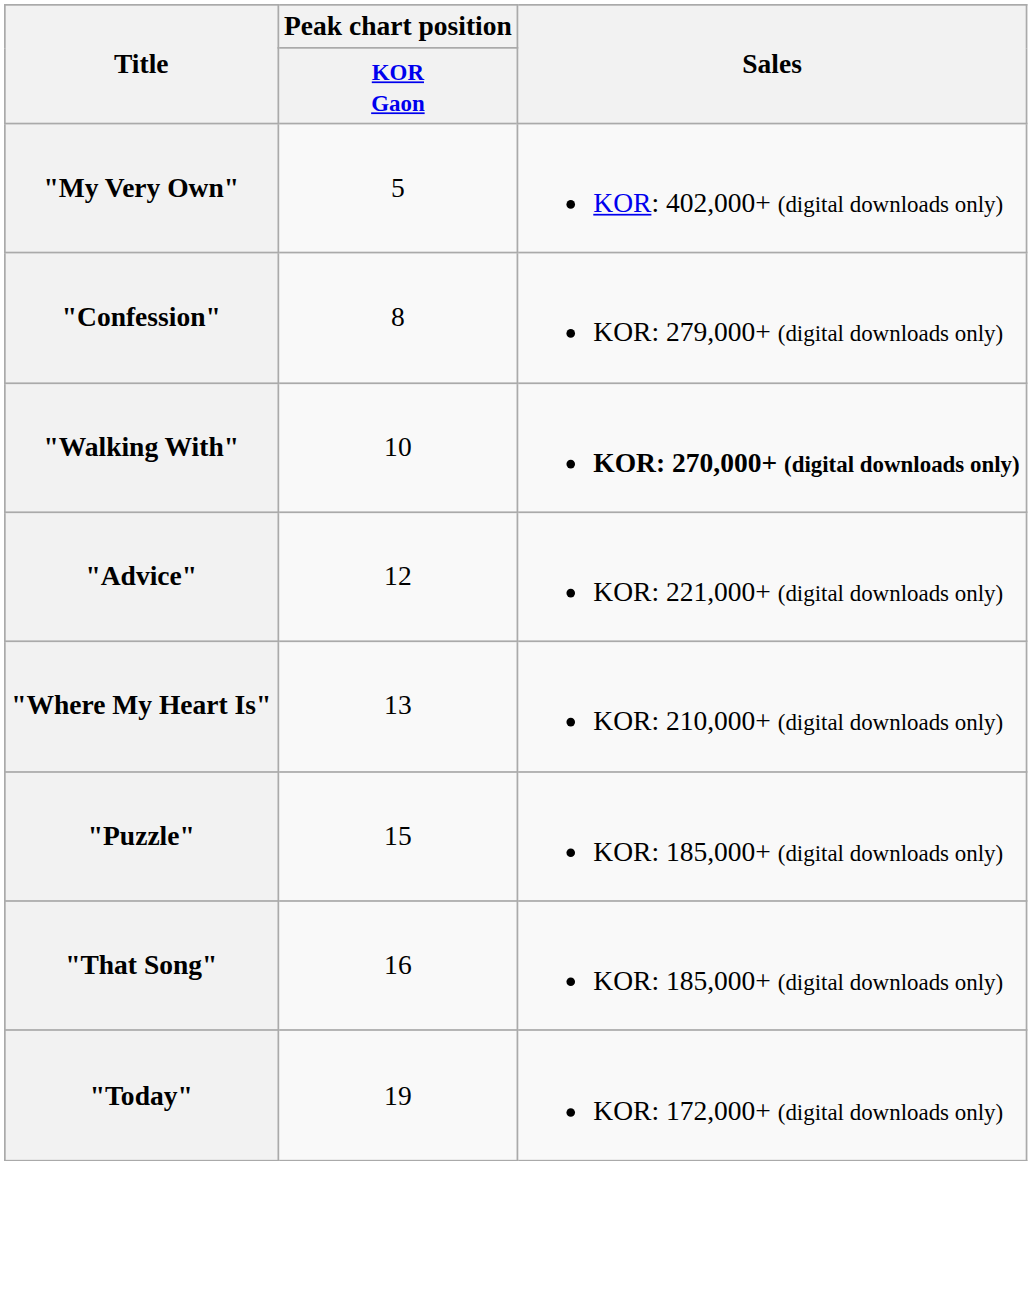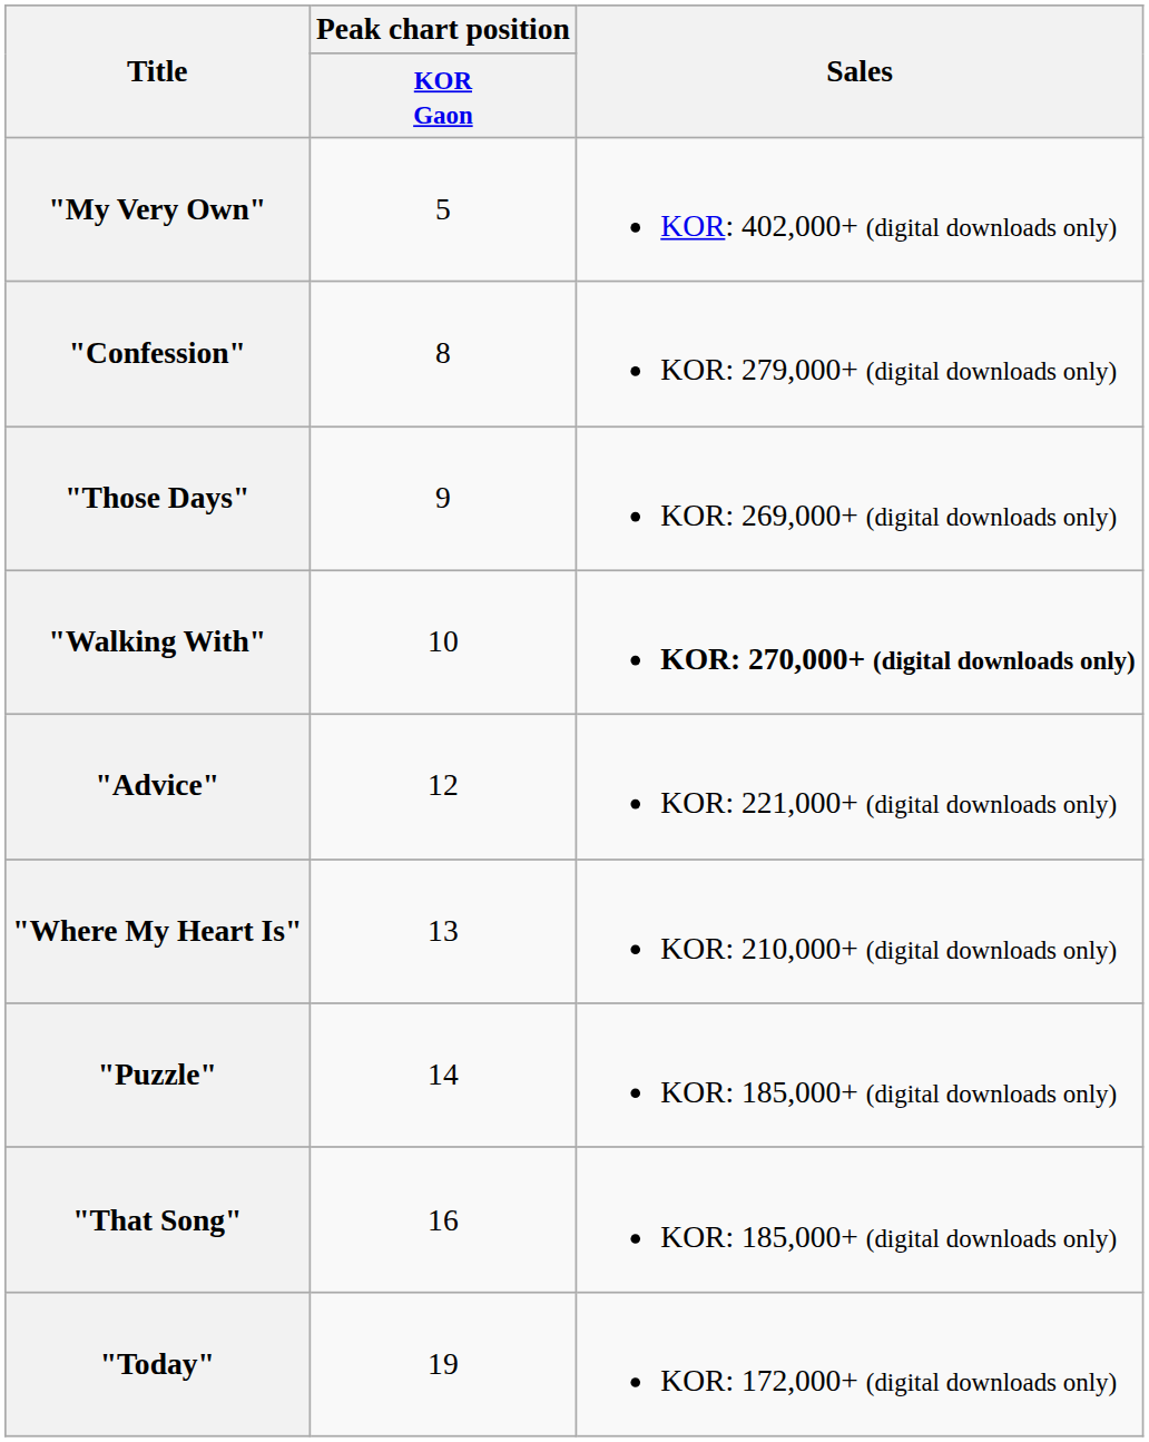+ row: "Those Days" | 9 | KOR: 269,000+ (digital downloads only)
"Puzzle" | Peak chart position / KOR Gaon: 15 -> 14
